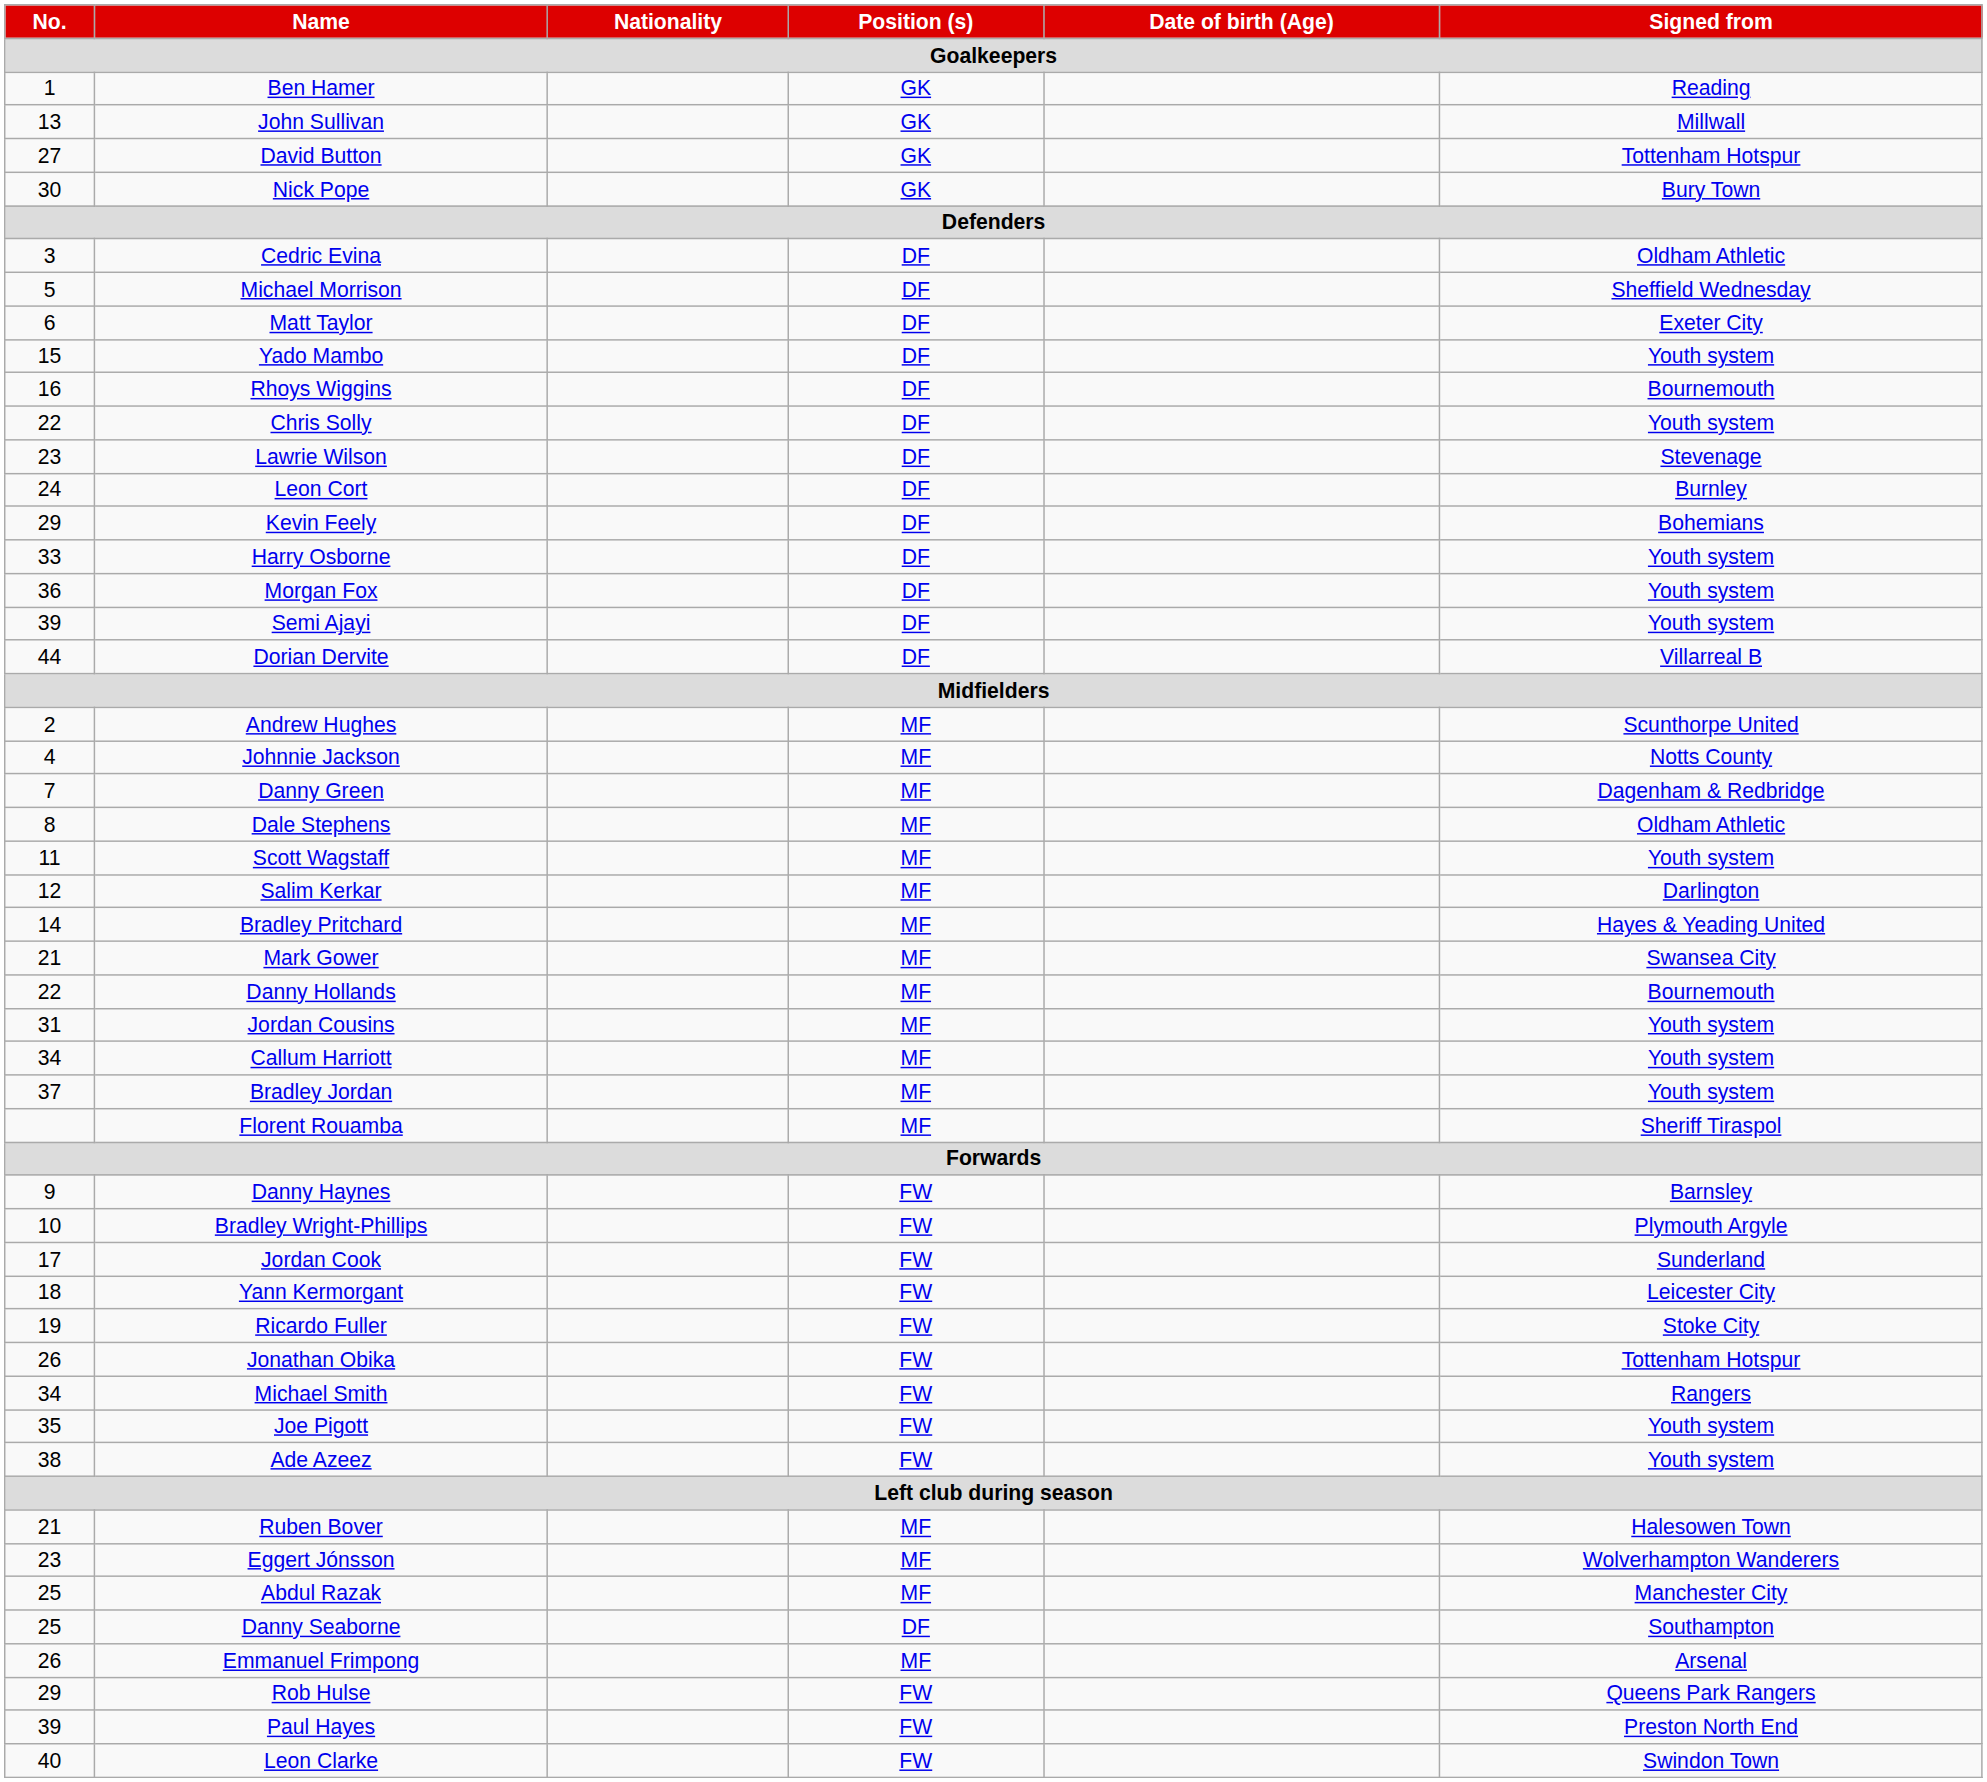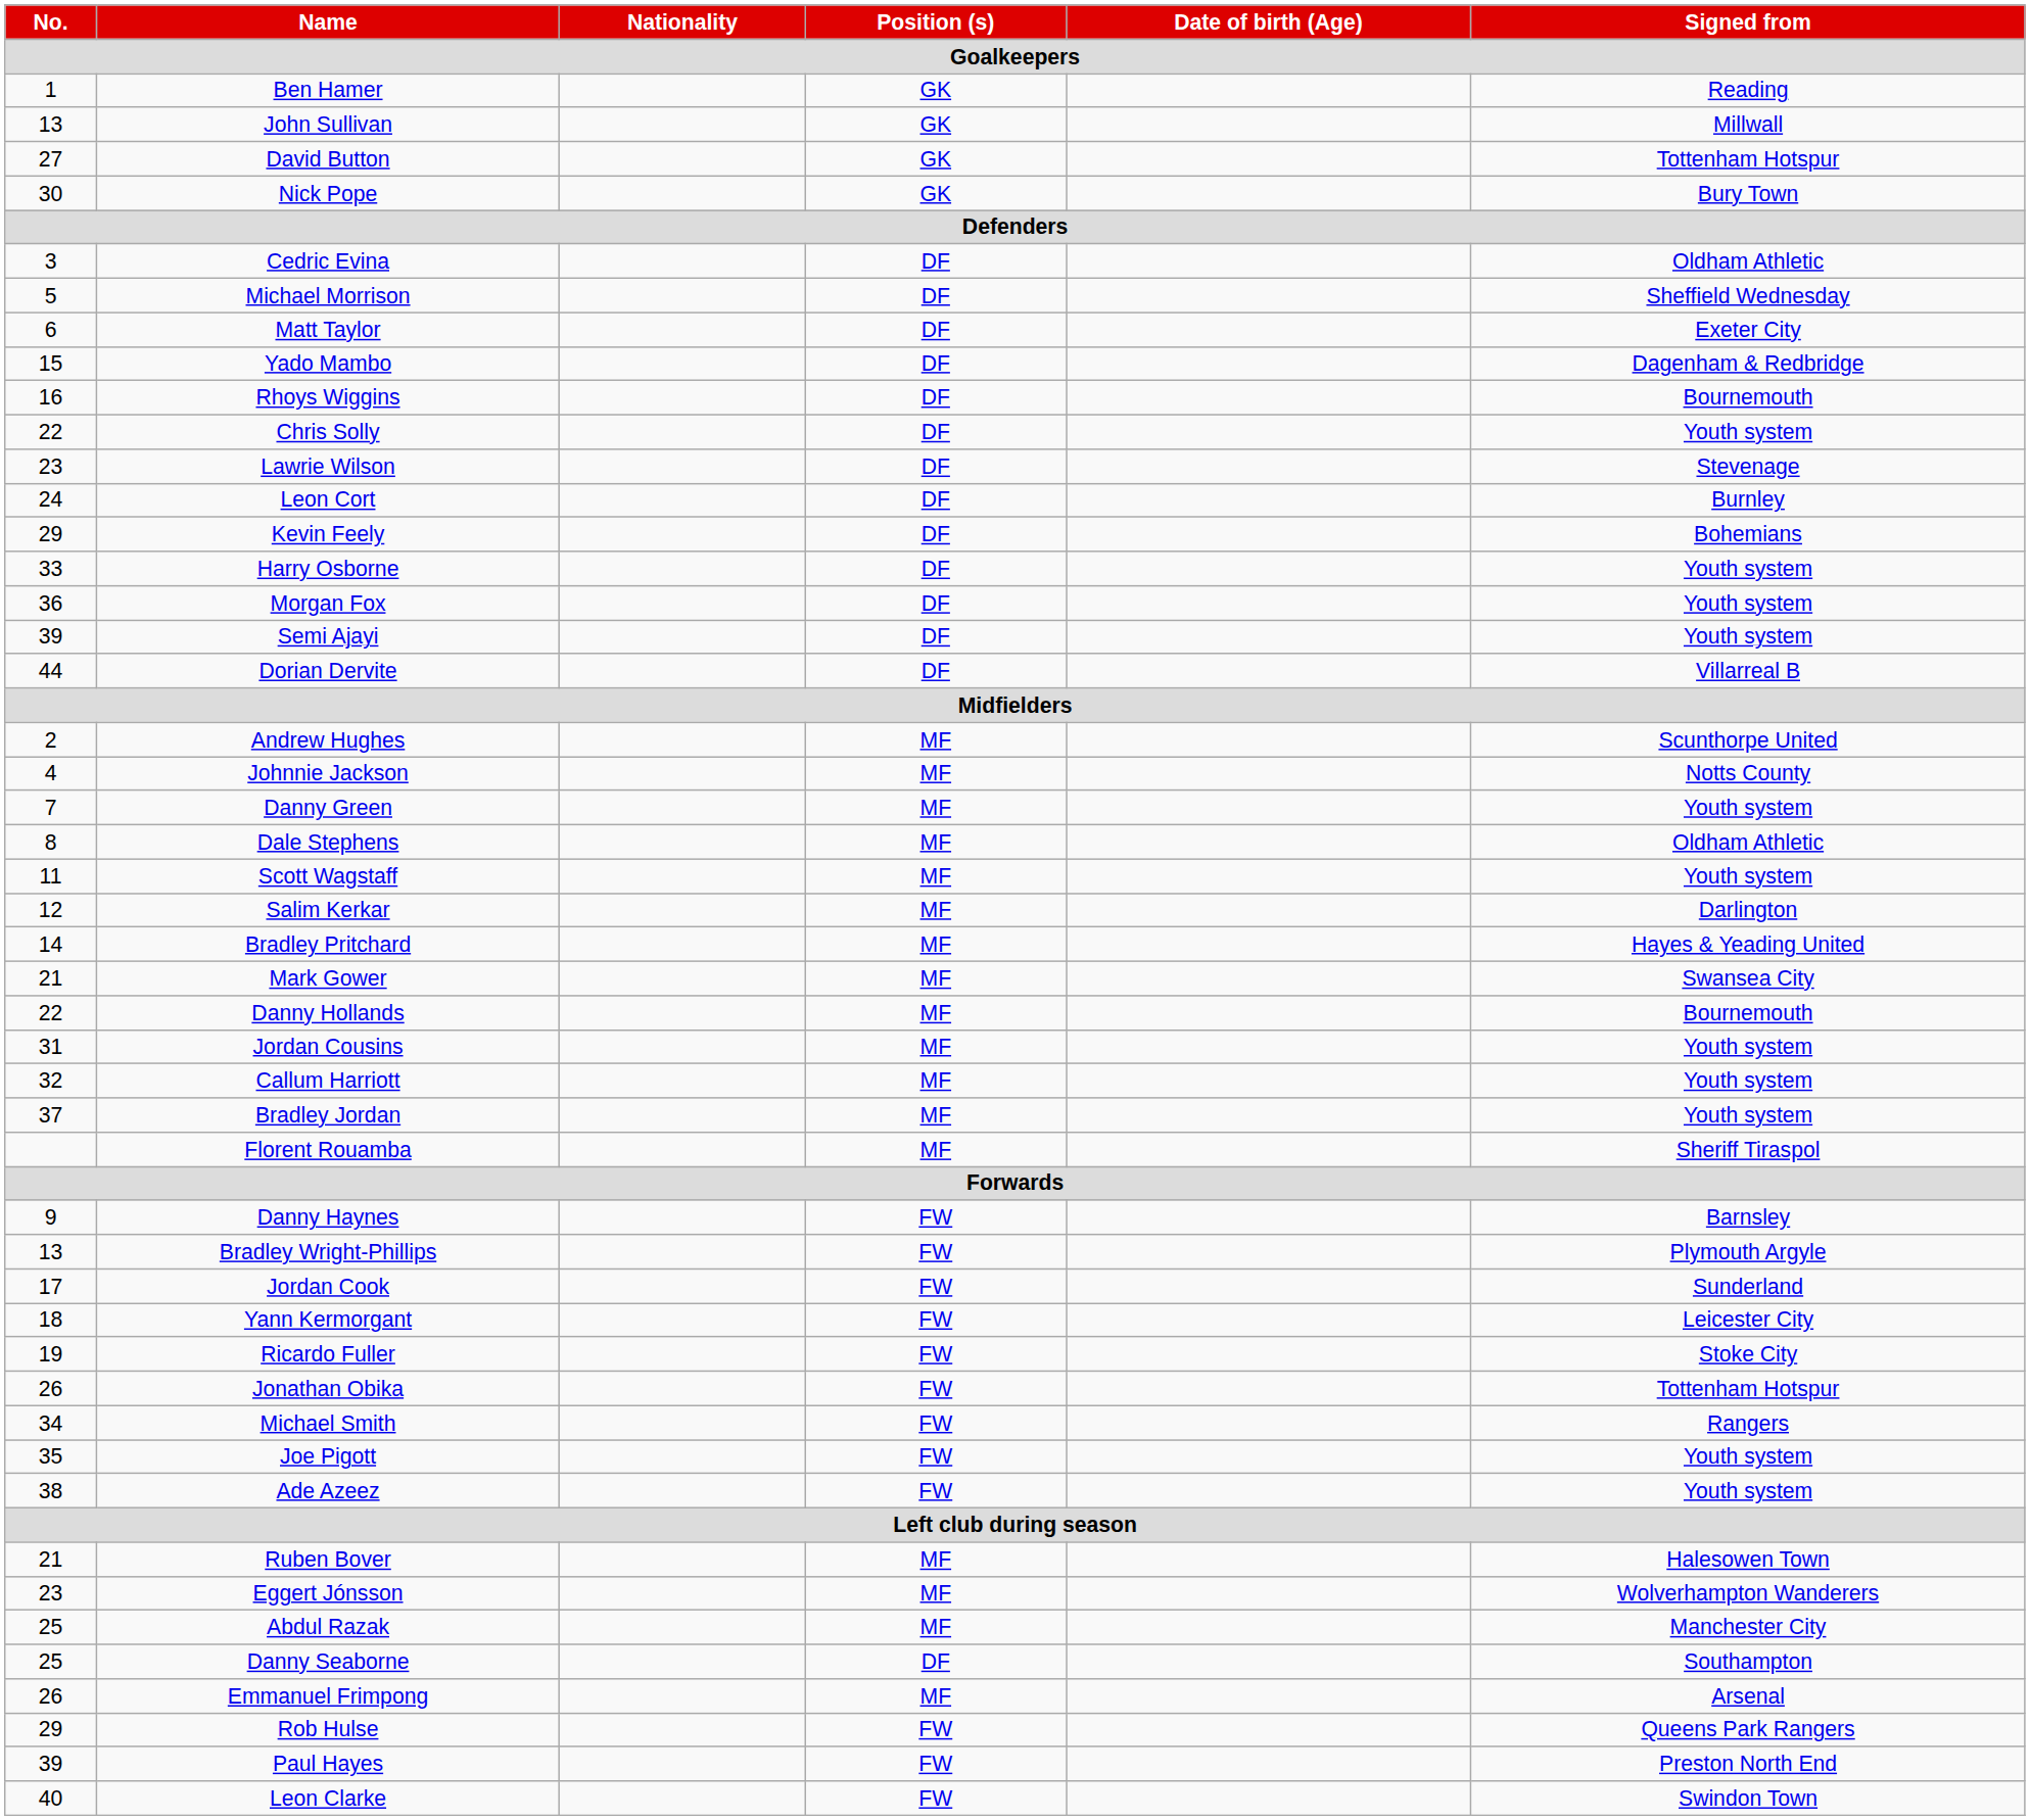Yado Mambo | Signed from: Youth system -> Dagenham & Redbridge
Danny Green | Signed from: Dagenham & Redbridge -> Youth system
Callum Harriott | No.: 34 -> 32
Bradley Wright-Phillips | No.: 10 -> 13
